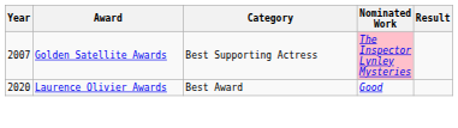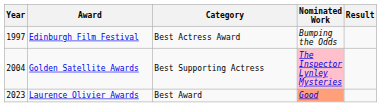+ row: 1997 | Edinburgh Film Festival | Best Actress Award | Bumping the Odds
Golden Satellite Awards | Year: 2007 -> 2004
Laurence Olivier Awards | Year: 2020 -> 2023
Laurence Olivier Awards | Nominated Work: no background -> lightsalmon background
